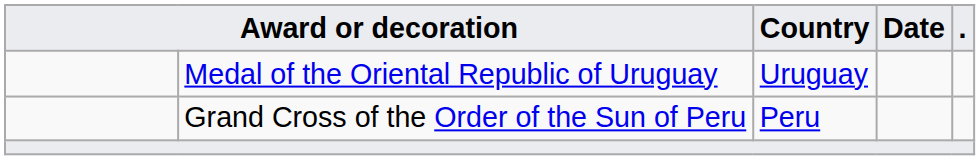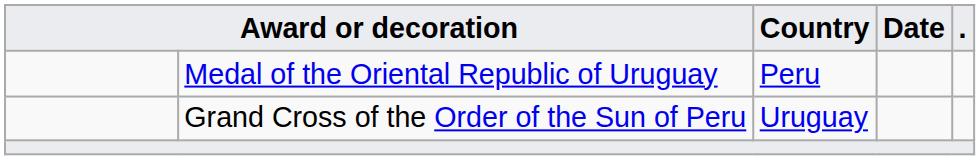Medal of the Oriental Republic of Uruguay | Country: Uruguay -> Peru
Grand Cross of the Order of the Sun of Peru | Country: Peru -> Uruguay
